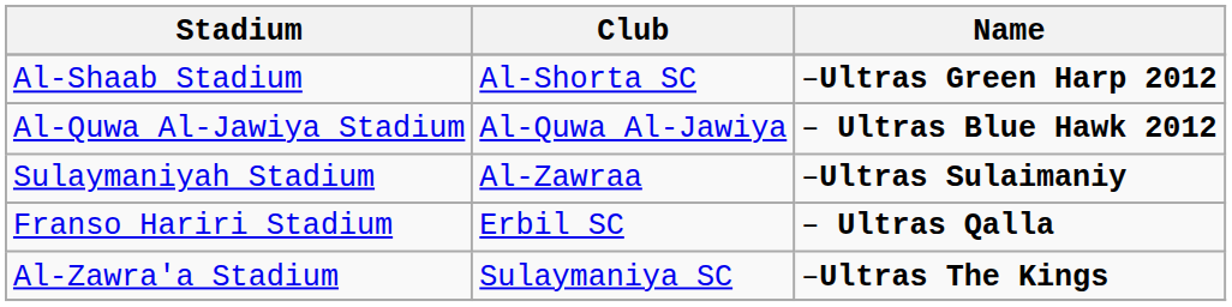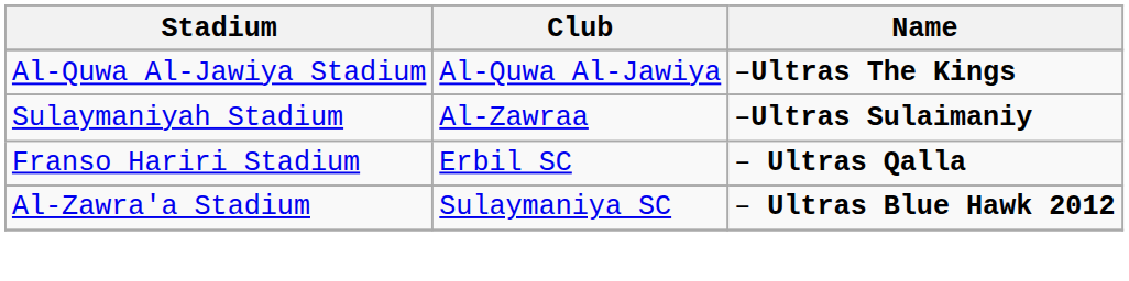- row: Al-Shaab Stadium | Al-Shorta SC | –Ultras Green Harp 2012
Al-Quwa Al-Jawiya Stadium | Name: – Ultras Blue Hawk 2012 -> –Ultras The Kings
Al-Zawra'a Stadium | Name: –Ultras The Kings -> – Ultras Blue Hawk 2012
